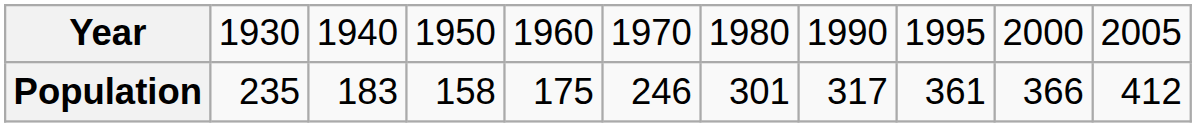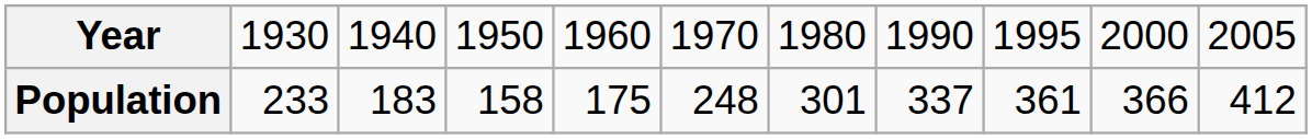Population | column 2: 235 -> 233
Population | column 6: 246 -> 248
Population | column 8: 317 -> 337
